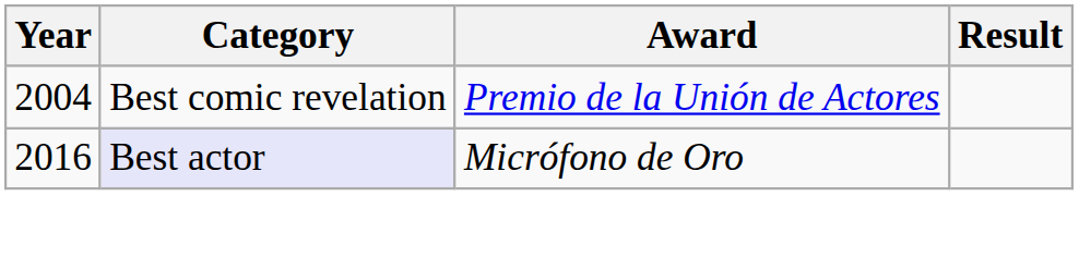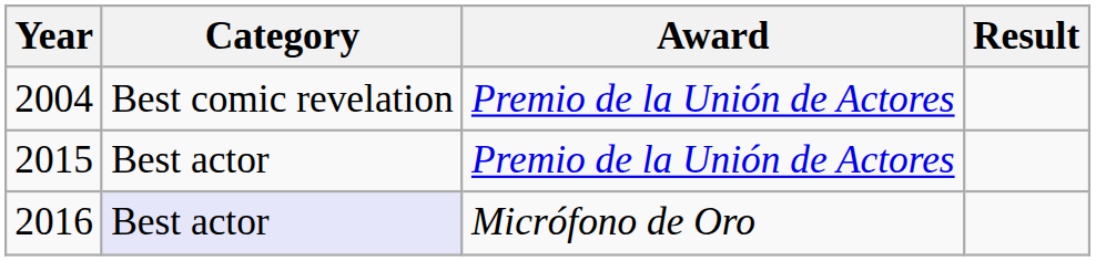+ row: 2015 | Best actor | Premio de la Unión de Actores
